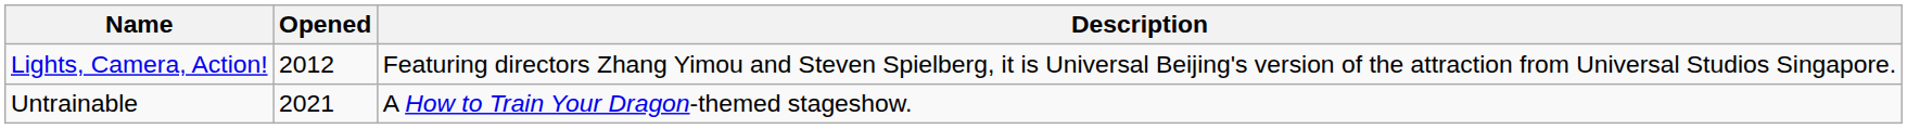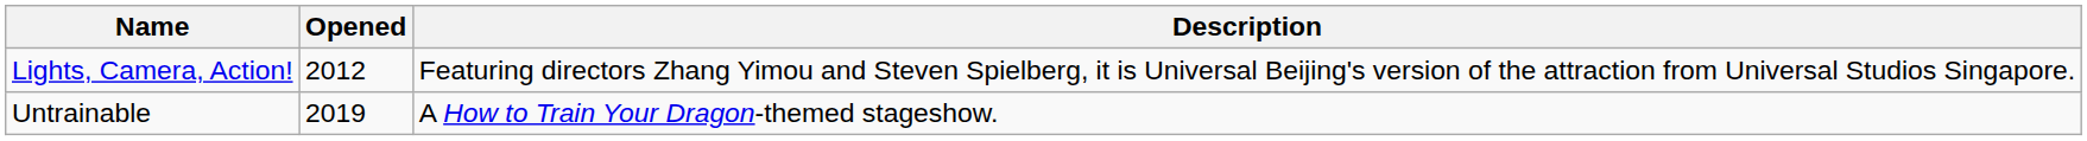Untrainable | Opened: 2021 -> 2019
